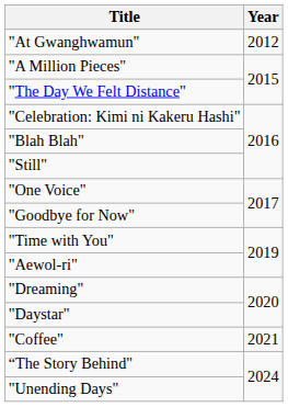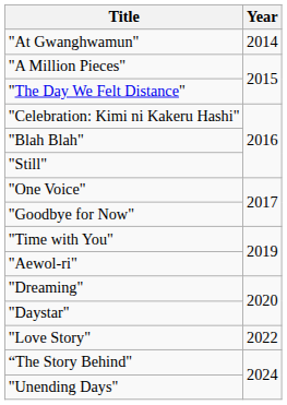"At Gwanghwamun" | Year: 2012 -> 2014
- row: "Coffee" | 2021
+ row: "Love Story" | 2022
